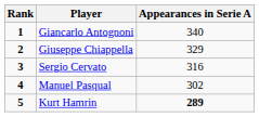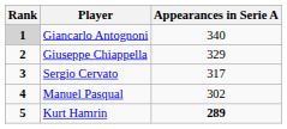Giancarlo Antognoni | Rank: no background -> lightgrey background
Sergio Cervato | Appearances in Serie A: 316 -> 317
